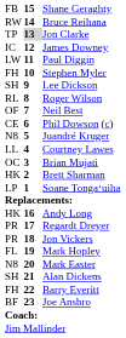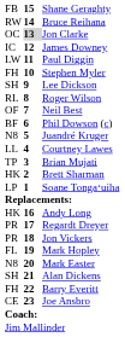Jon Clarke | column 1: TP -> OC
Phil Dowson (c) | column 1: CE -> BF
Brian Mujati | column 1: OC -> TP
Joe Ansbro | column 1: BF -> CE
